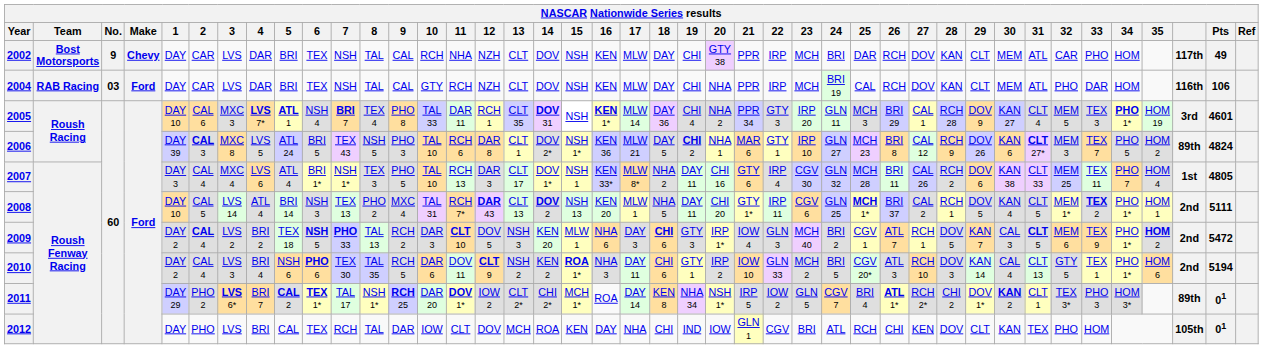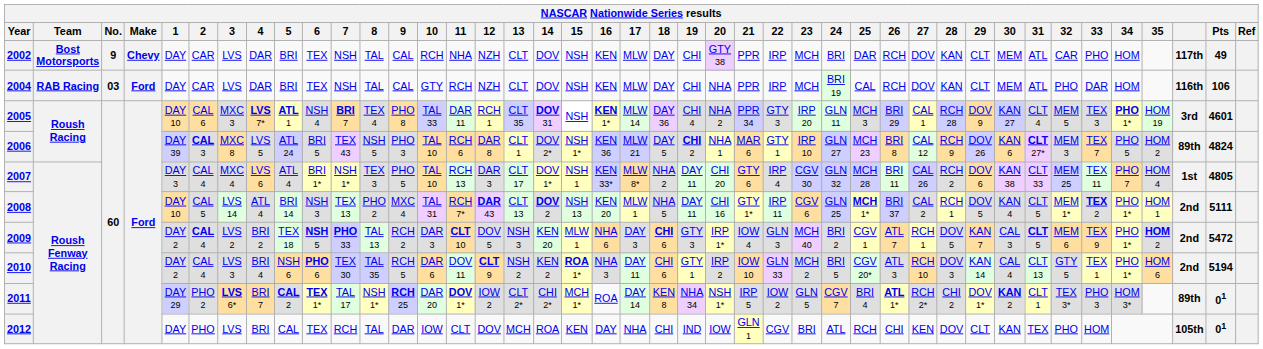2007 | 20: CHI 16 -> CHI 20
2008 | 20: CHI 20 -> CHI 16
